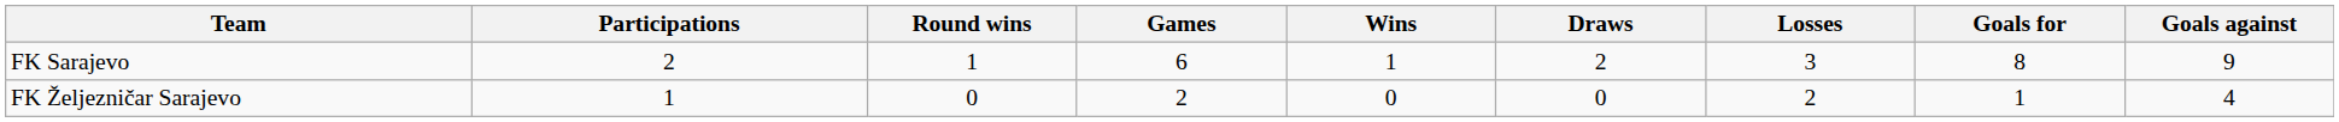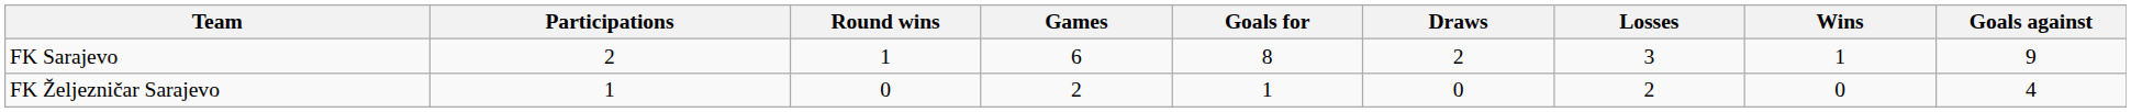columns swapped: Wins <-> Goals for
